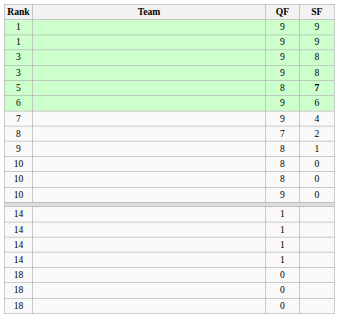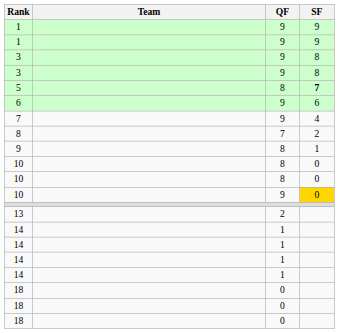10 / 9 | SF: no background -> gold background
+ row: 13 | 2
